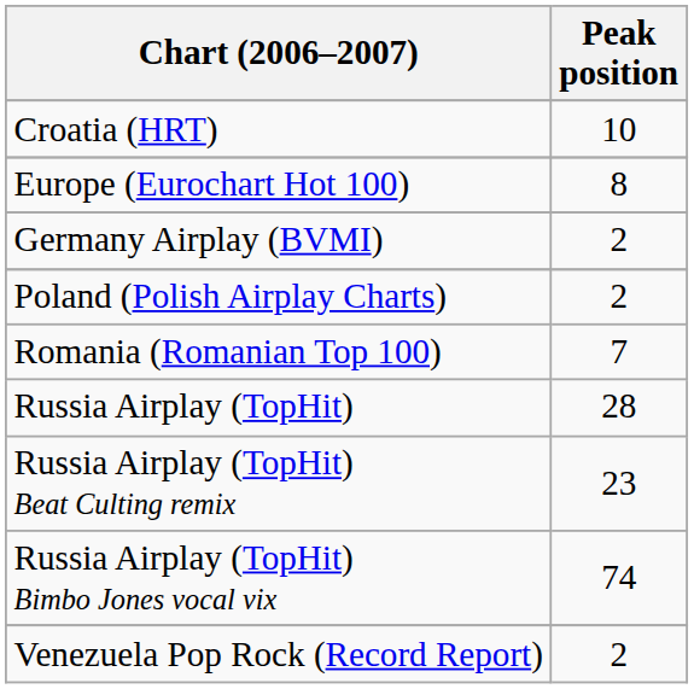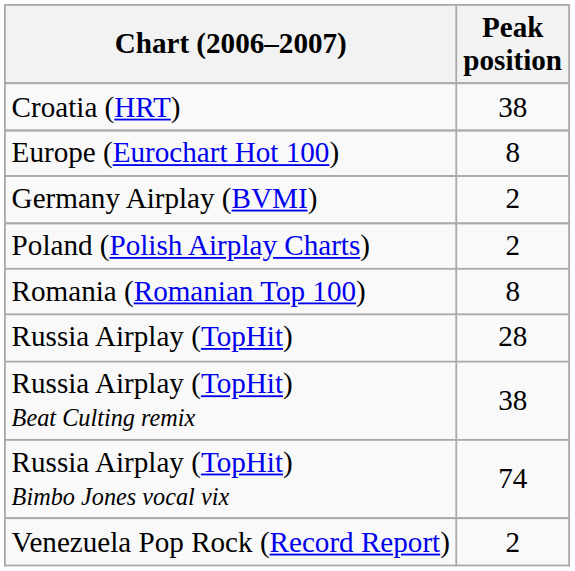Croatia (HRT) | Peak position: 10 -> 38
Romania (Romanian Top 100) | Peak position: 7 -> 8
Russia Airplay (TopHit) Beat Culting remix | Peak position: 23 -> 38
